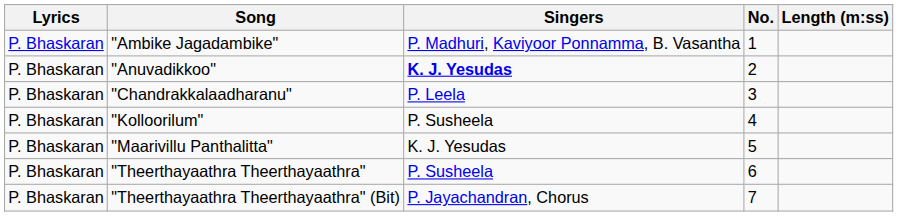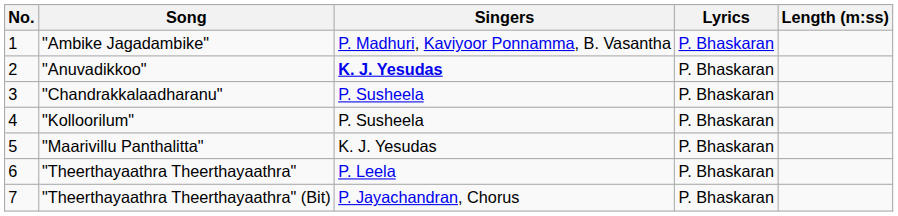columns swapped: No. <-> Lyrics
"Chandrakkalaadharanu" | Singers: P. Leela -> P. Susheela
"Theerthayaathra Theerthayaathra" | Singers: P. Susheela -> P. Leela
